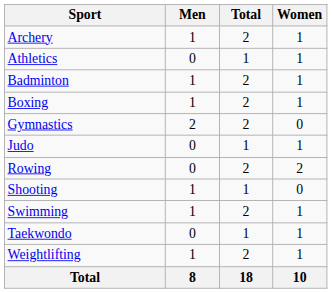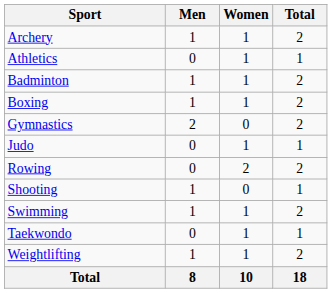columns swapped: Women <-> Total
